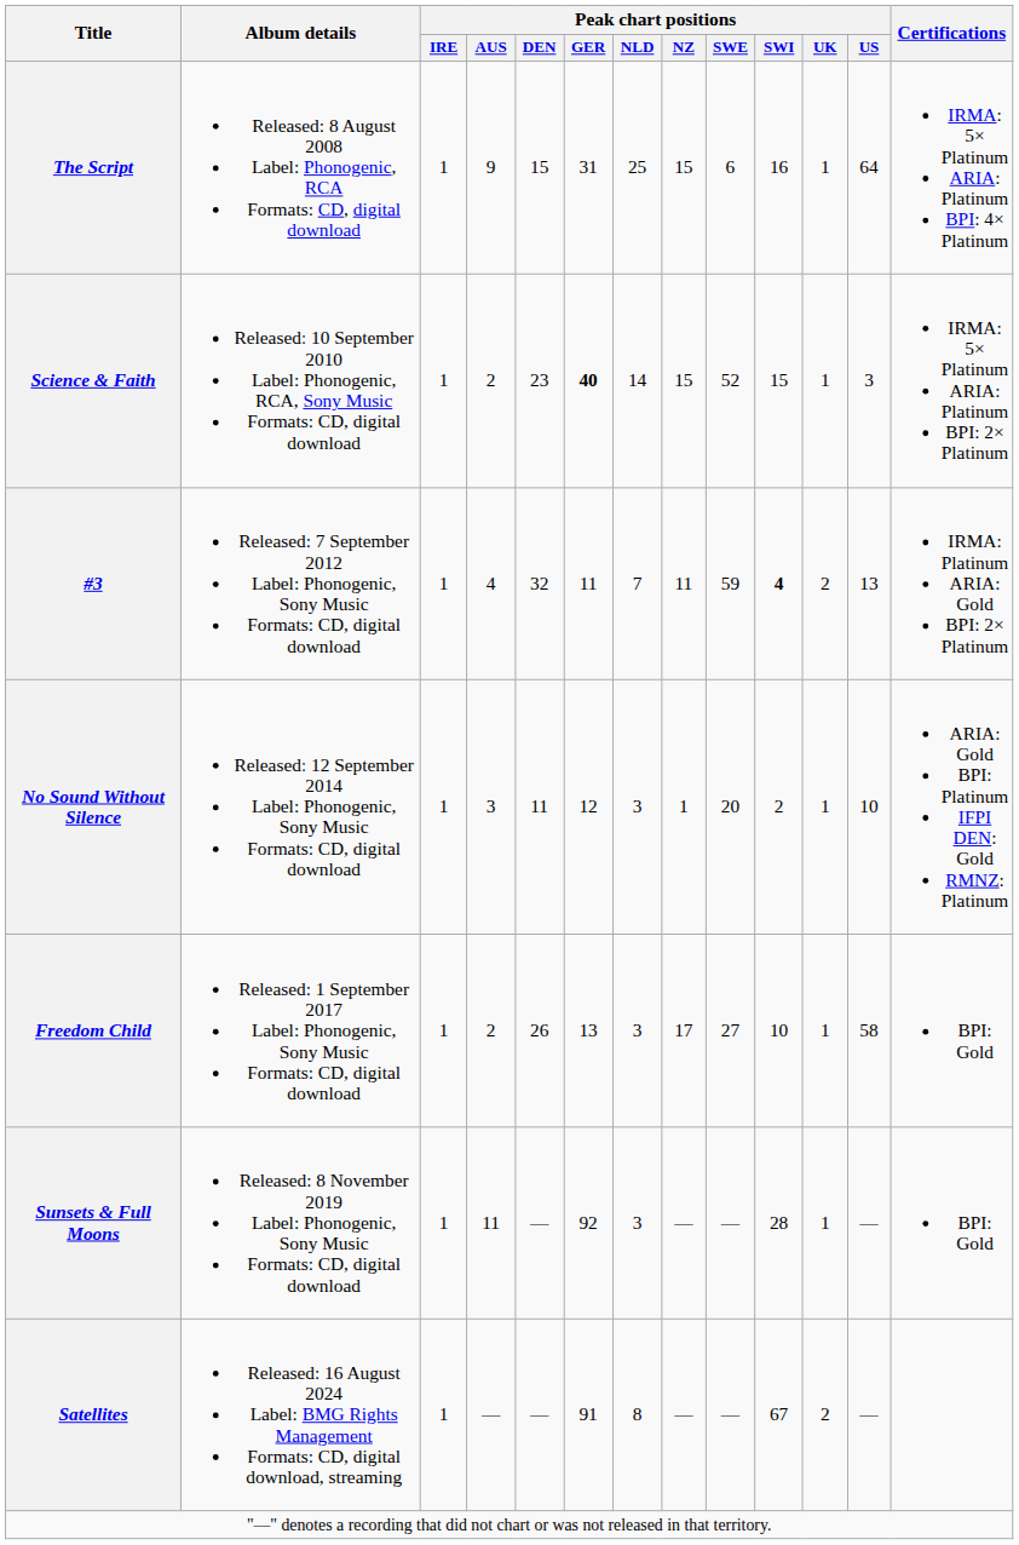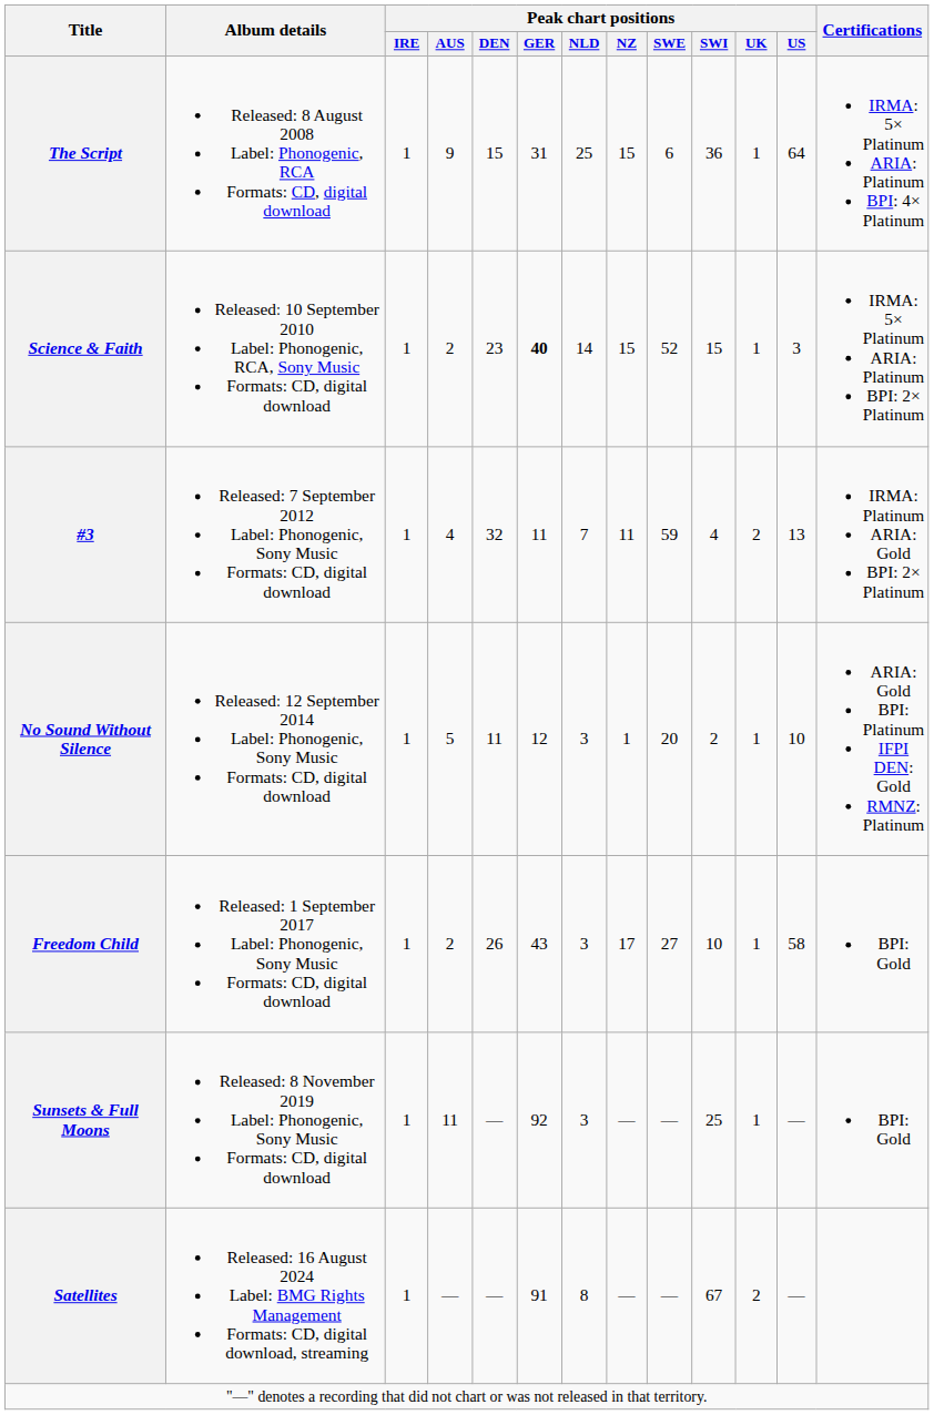The Script | Peak chart positions / SWI: 16 -> 36
#3 | Peak chart positions / SWI: bold -> normal
No Sound Without Silence | Peak chart positions / AUS: 3 -> 5
Freedom Child | Peak chart positions / GER: 13 -> 43
Sunsets & Full Moons | Peak chart positions / SWI: 28 -> 25
